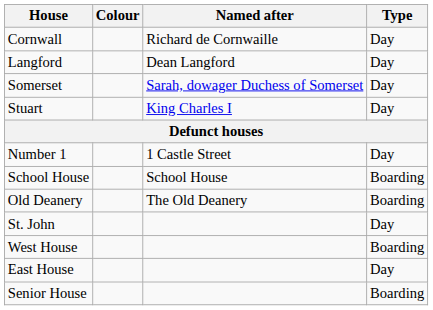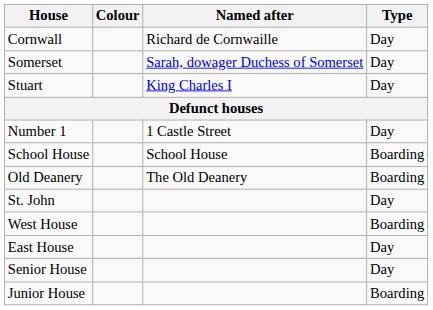- row: Langford | Dean Langford | Day
Senior House | Type: Boarding -> Day
+ row: Junior House | Boarding
